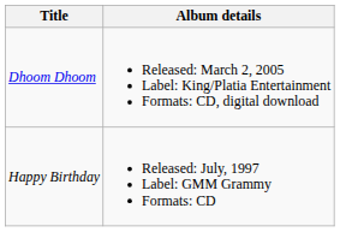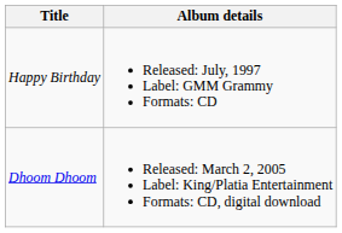rows swapped: Happy Birthday <-> Dhoom Dhoom
